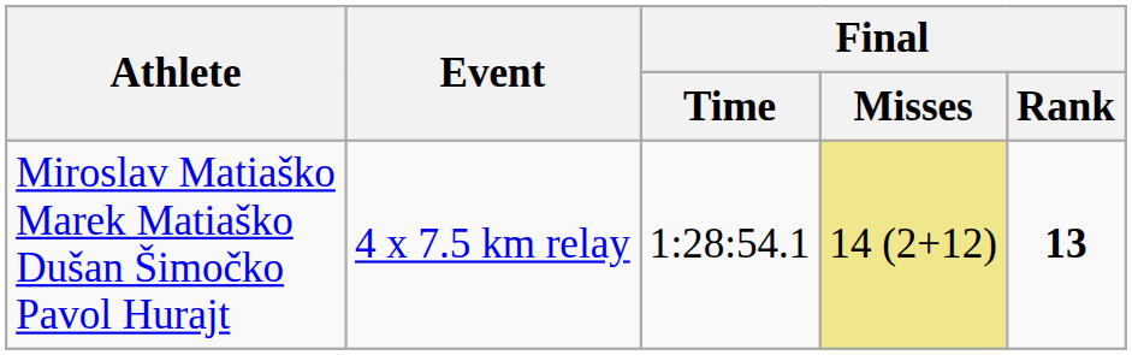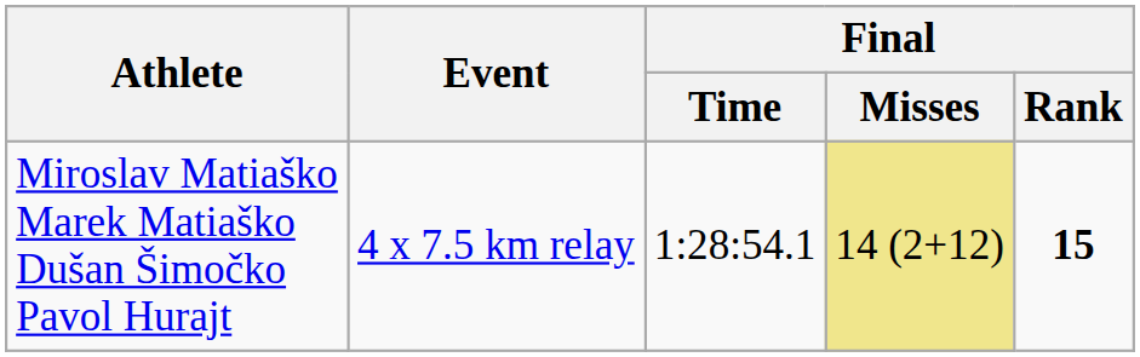Miroslav Matiaško Marek Matiaško Dušan Šimočko Pavol Hurajt | Final / Rank: 13 -> 15
